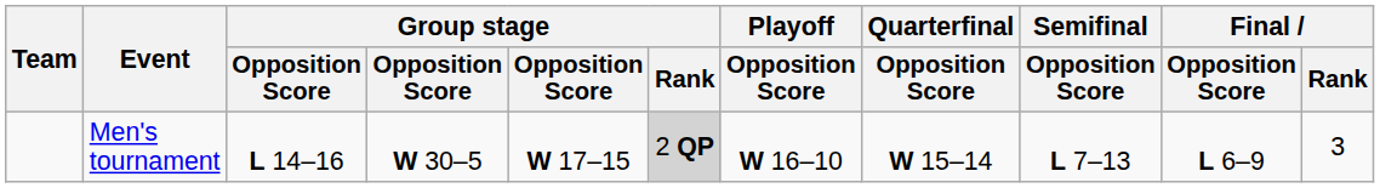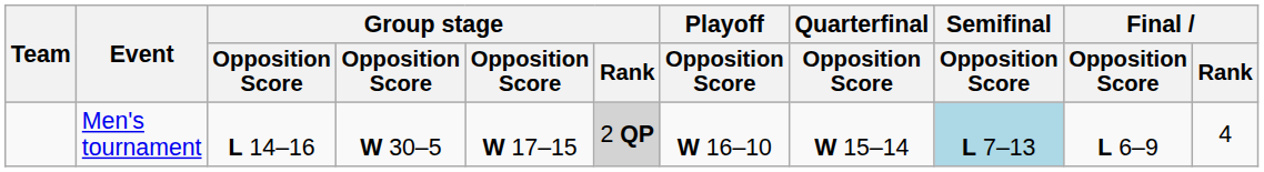Men's tournament | Semifinal / Opposition Score: no background -> lightblue background
Men's tournament | Final / Rank: 3 -> 4
